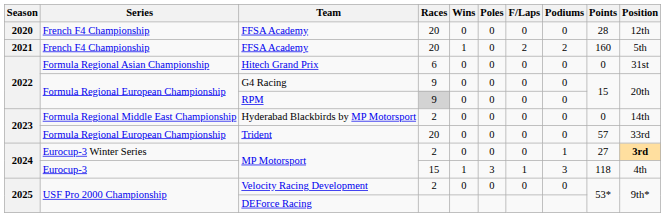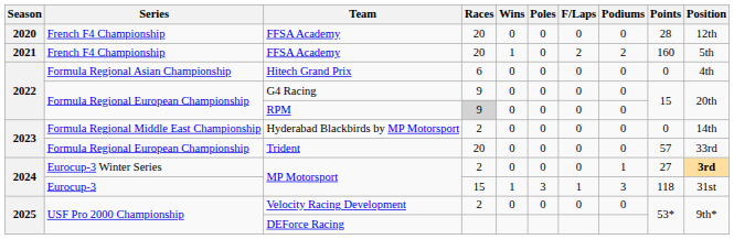Hitech Grand Prix | Position: 31st -> 4th
Eurocup-3 / MP Motorsport | Position: 4th -> 31st
